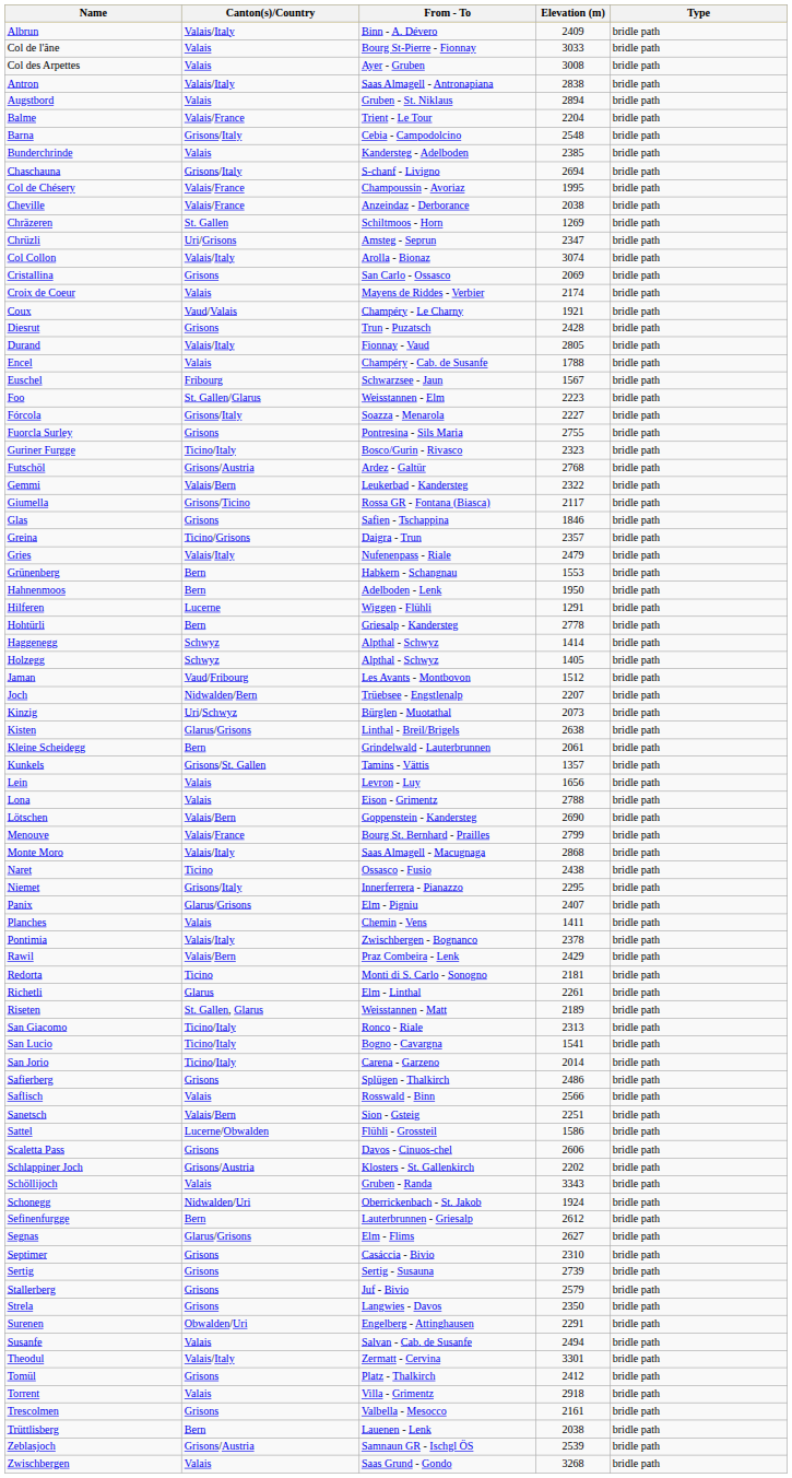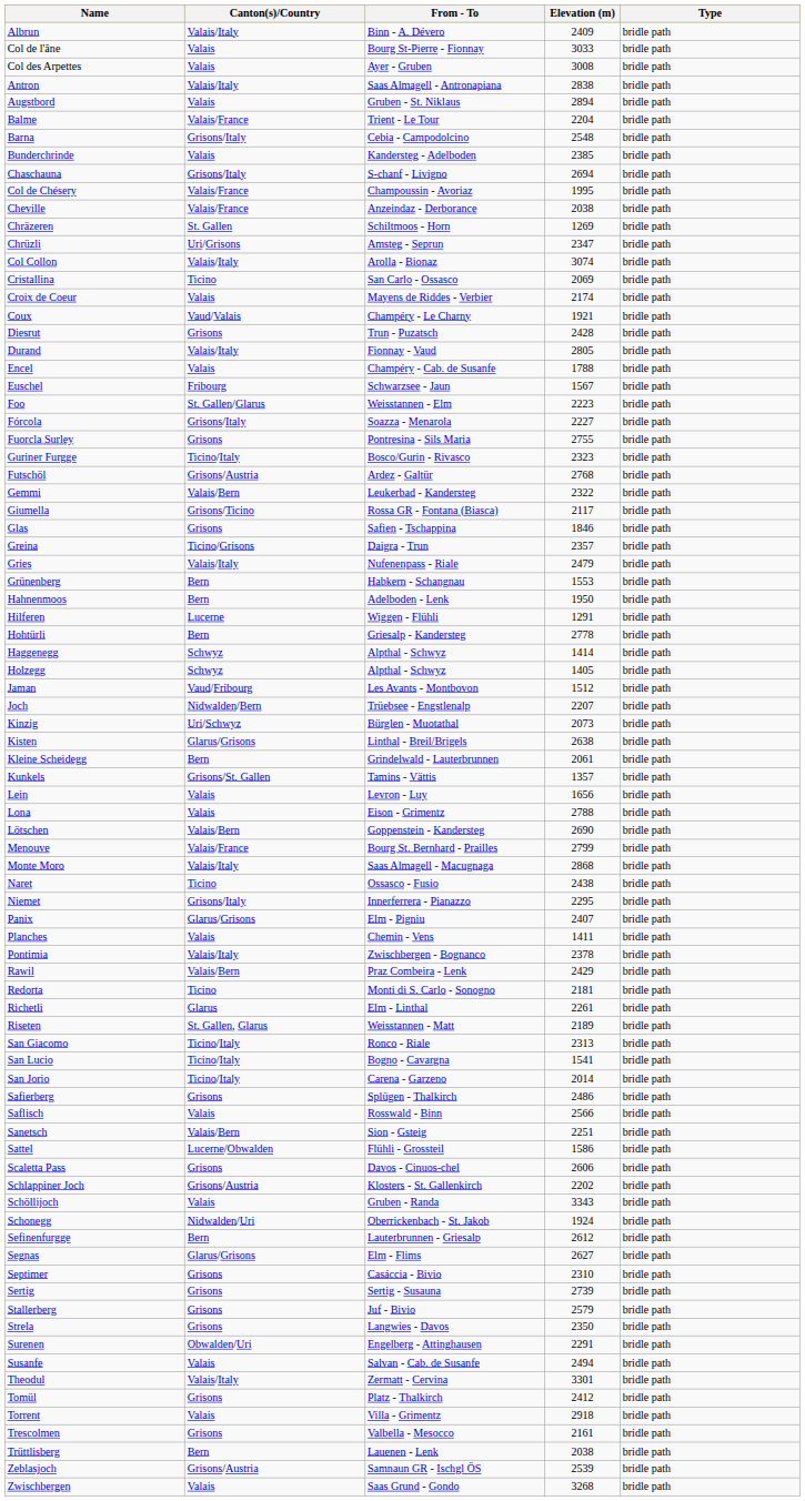Cristallina | Canton(s)/Country: Grisons -> Ticino
